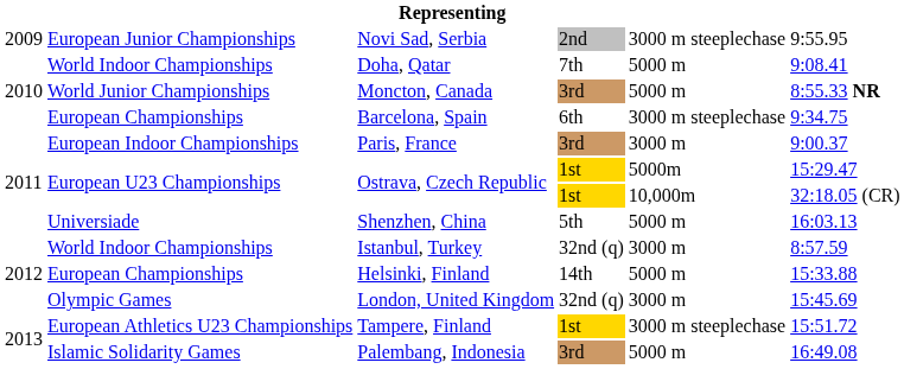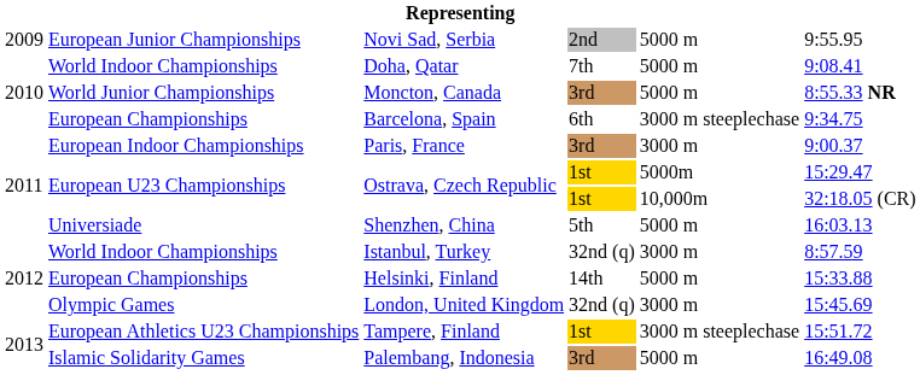Novi Sad, Serbia | column 5: 3000 m steeplechase -> 5000 m
